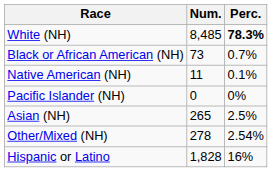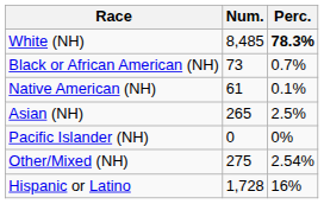Native American (NH) | Num.: 11 -> 61
rows swapped: Asian (NH) <-> Pacific Islander (NH)
Other/Mixed (NH) | Num.: 278 -> 275
Hispanic or Latino | Num.: 1,828 -> 1,728
